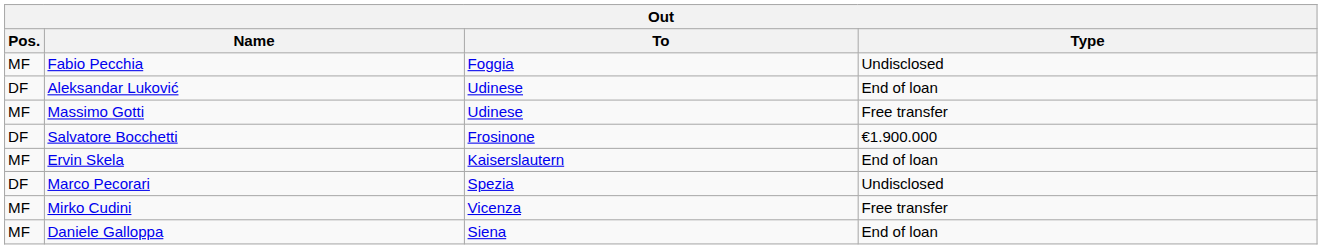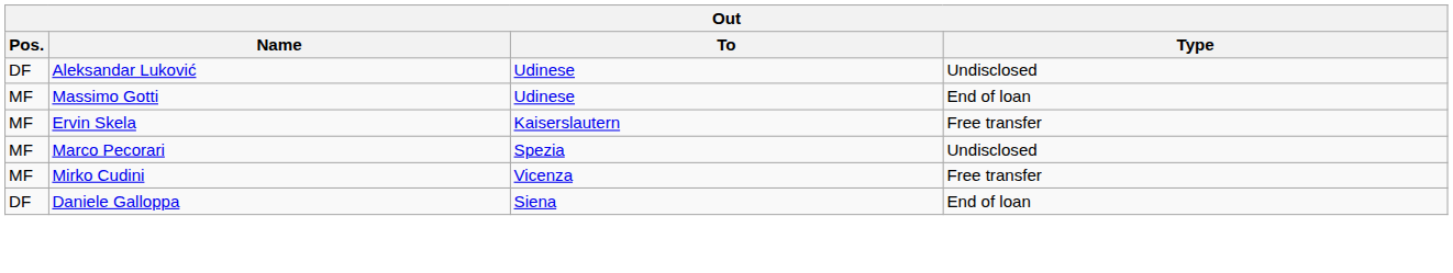- row: MF | Fabio Pecchia | Foggia | Undisclosed
Aleksandar Luković | Type: End of loan -> Undisclosed
Massimo Gotti | Type: Free transfer -> End of loan
- row: DF | Salvatore Bocchetti | Frosinone | €1.900.000
Ervin Skela | Type: End of loan -> Free transfer
Marco Pecorari | Pos.: DF -> MF
Daniele Galloppa | Pos.: MF -> DF
